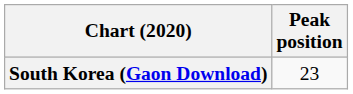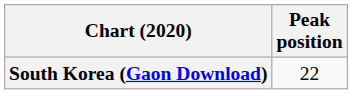South Korea (Gaon Download) | Peak position: 23 -> 22
